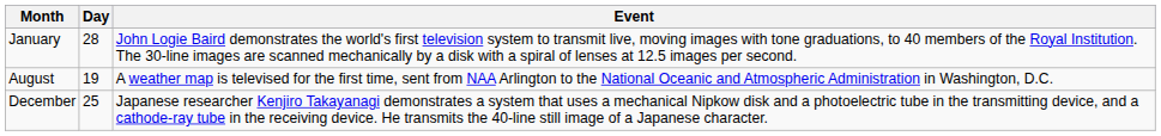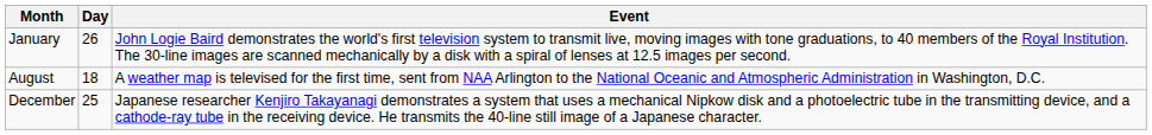January | Day: 28 -> 26
August | Day: 19 -> 18
